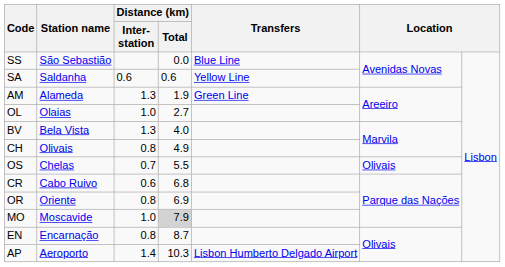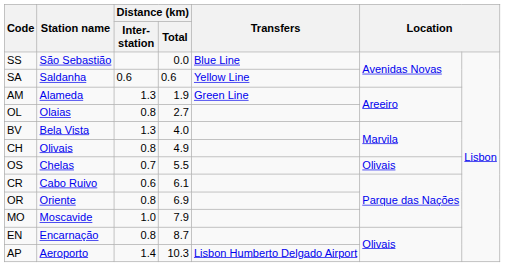OL | Distance (km) / Inter- station: 1.0 -> 0.8
CR | Distance (km) / Total: 6.8 -> 6.1
MO | Distance (km) / Total: lightgrey background -> no background
